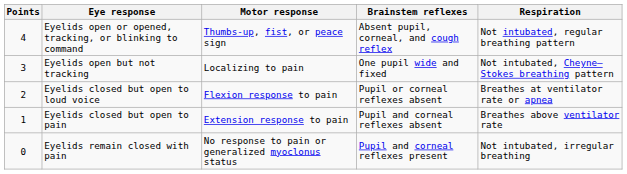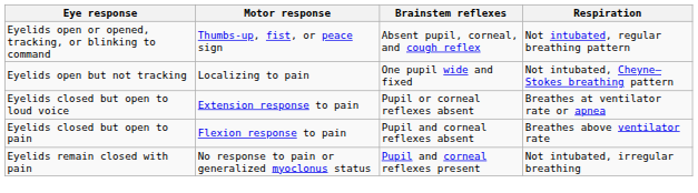- column: Points | 4 | 3 | 2 | 1 | 0
Eyelids closed but open to loud voice | Motor response: Flexion response to pain -> Extension response to pain
Eyelids closed but open to pain | Motor response: Extension response to pain -> Flexion response to pain
